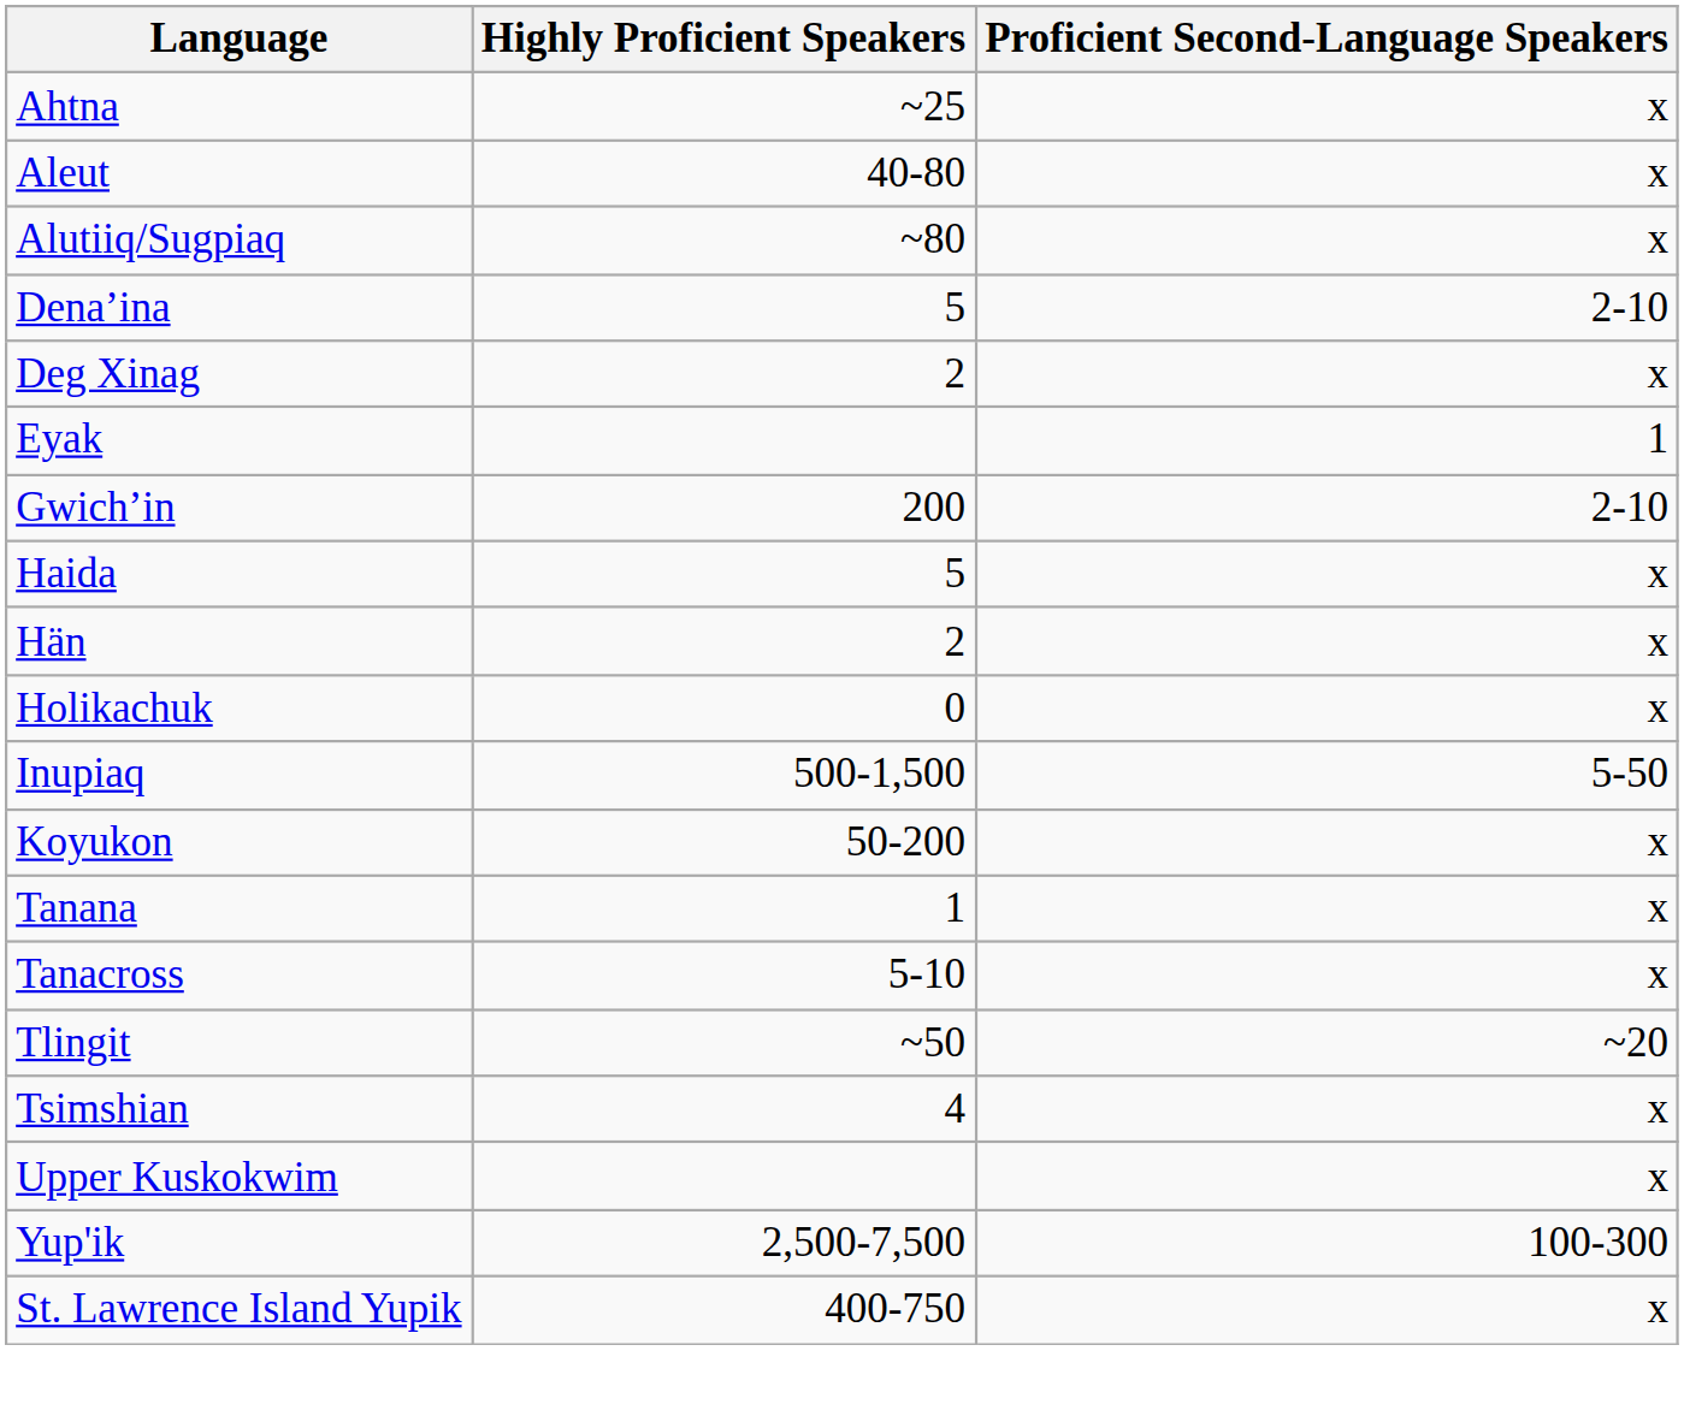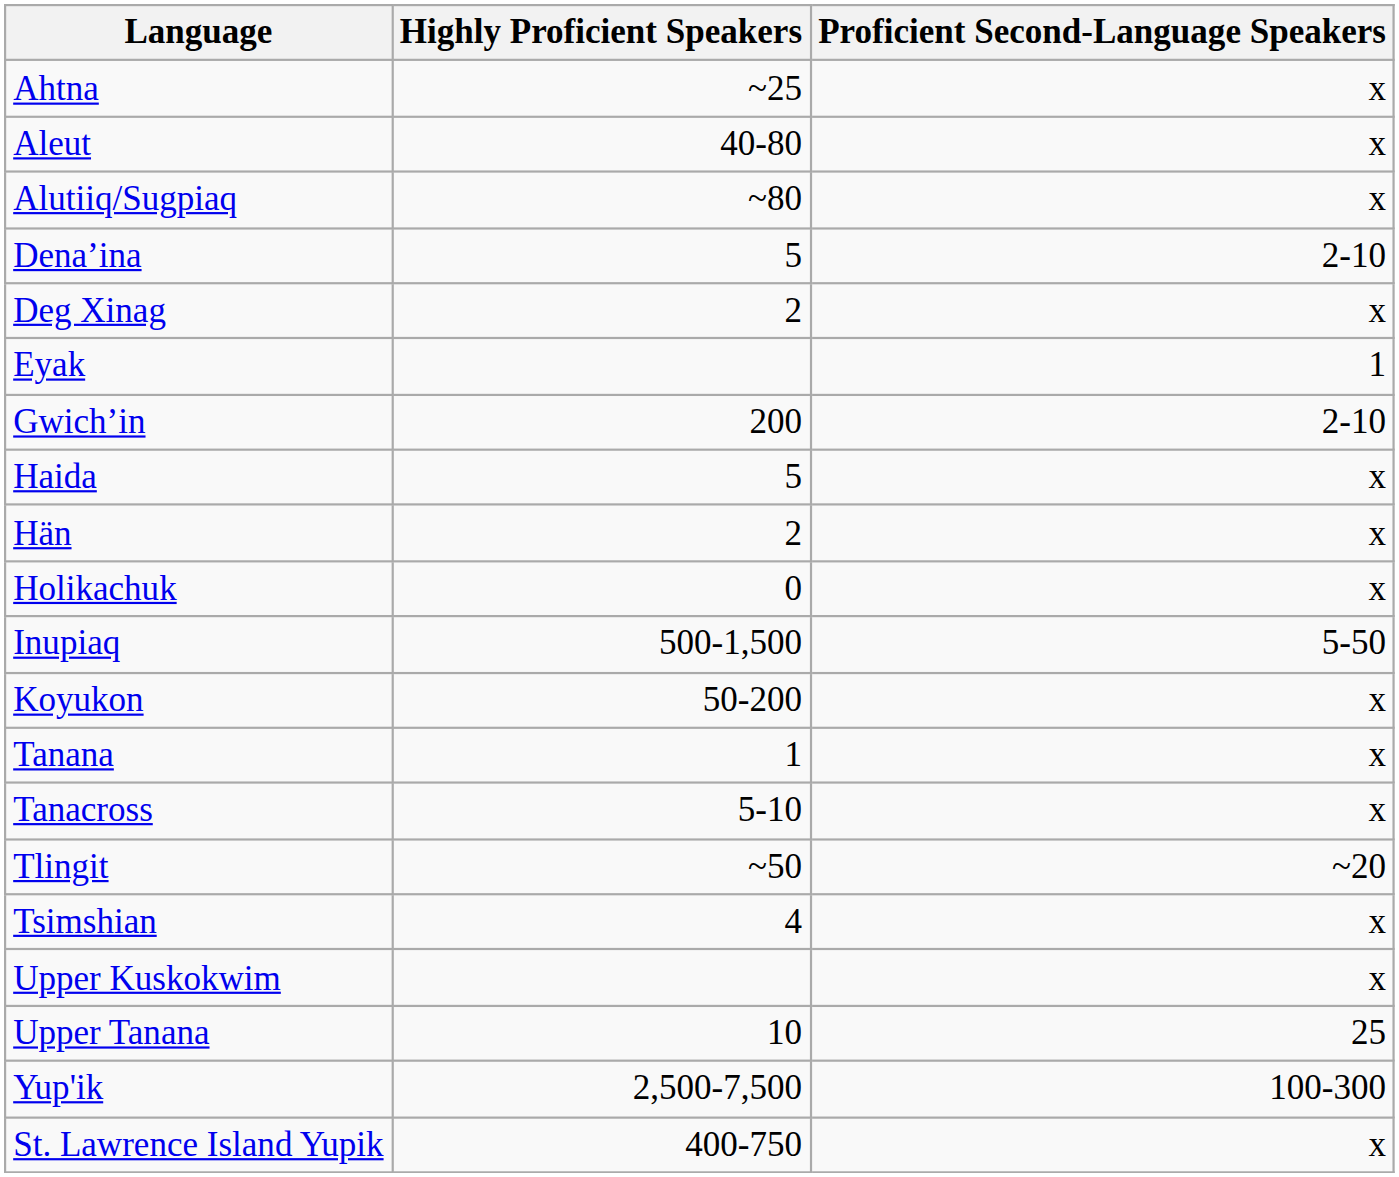+ row: Upper Tanana | 10 | 25
